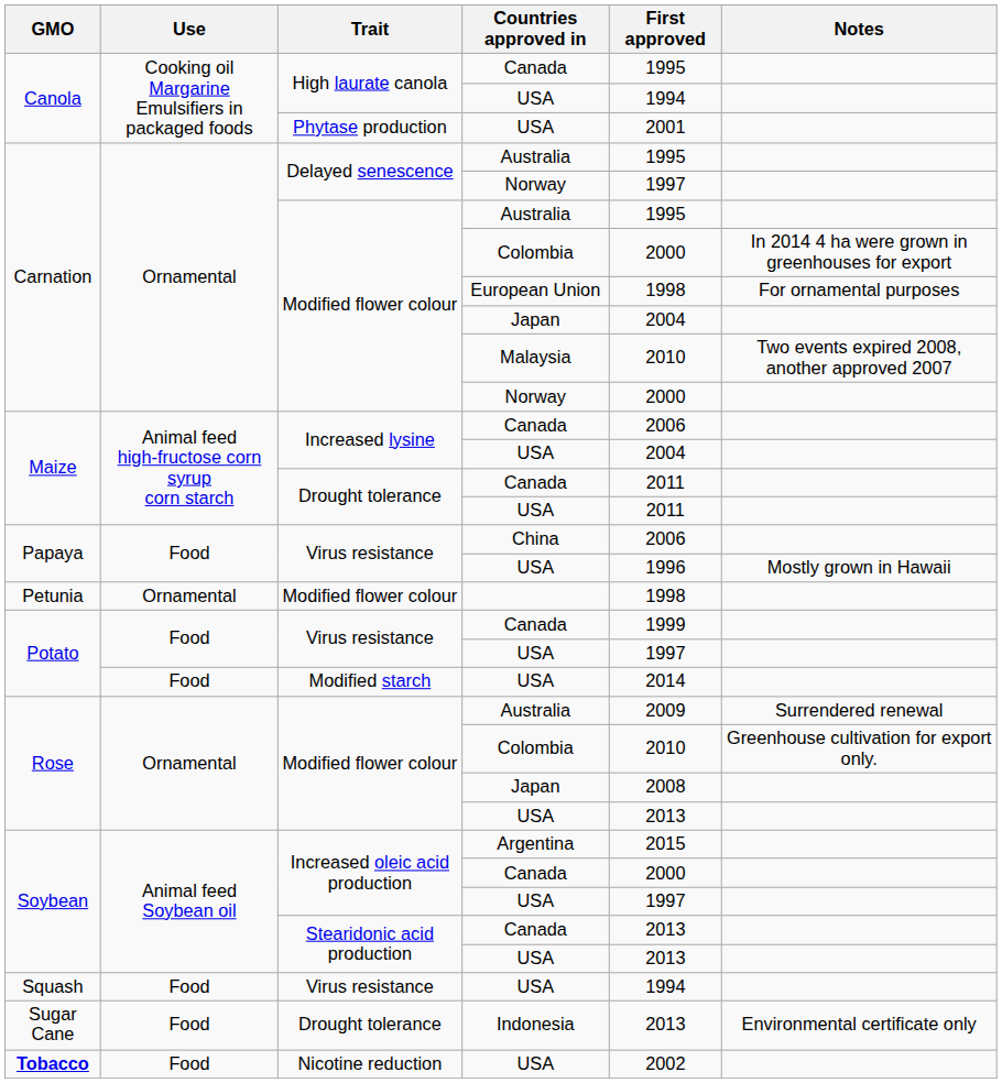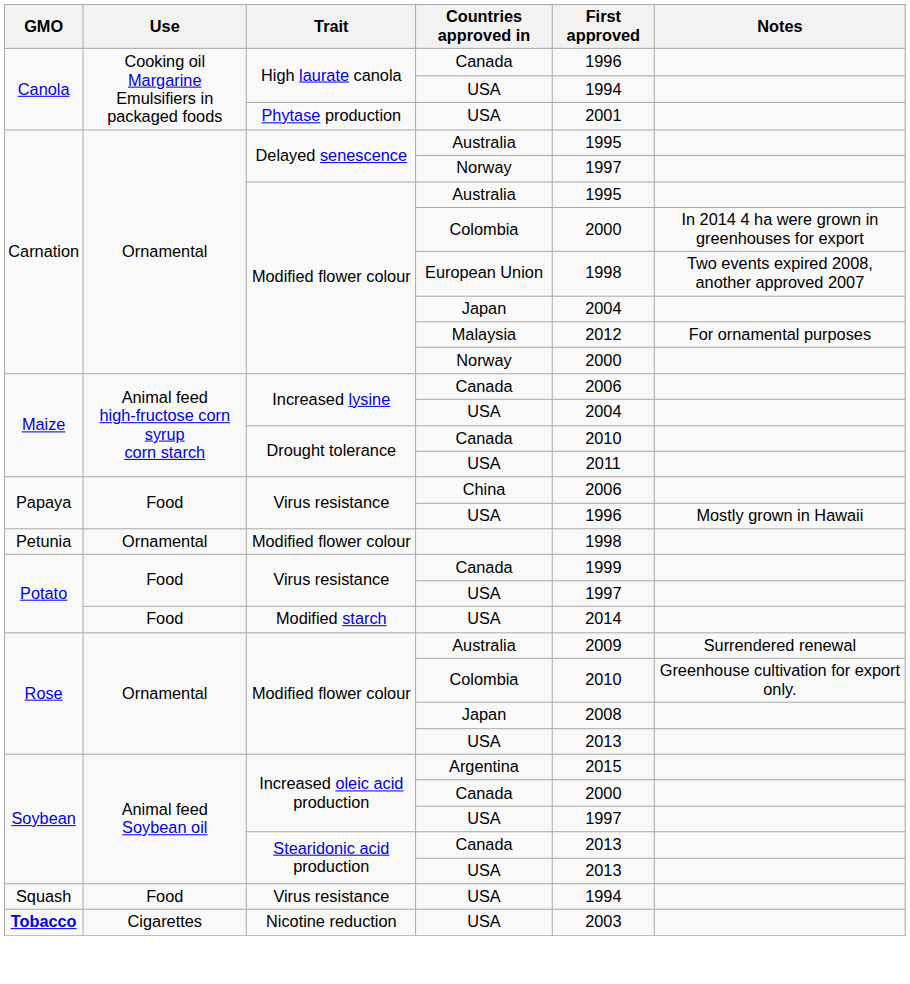High laurate canola / Canada | First approved: 1995 -> 1996
European Union | Notes: For ornamental purposes -> Two events expired 2008, another approved 2007
Malaysia | First approved: 2010 -> 2012
Malaysia | Notes: Two events expired 2008, another approved 2007 -> For ornamental purposes
Drought tolerance / Canada | First approved: 2011 -> 2010
- row: Sugar Cane | Food | Drought tolerance | Indonesia | 2013 | Environmental certificate only
Nicotine reduction / USA | Use: Food -> Cigarettes
Nicotine reduction / USA | First approved: 2002 -> 2003
